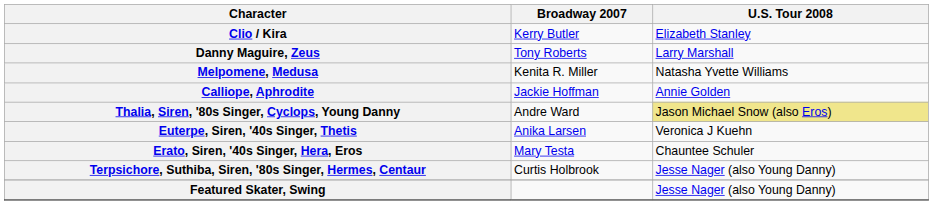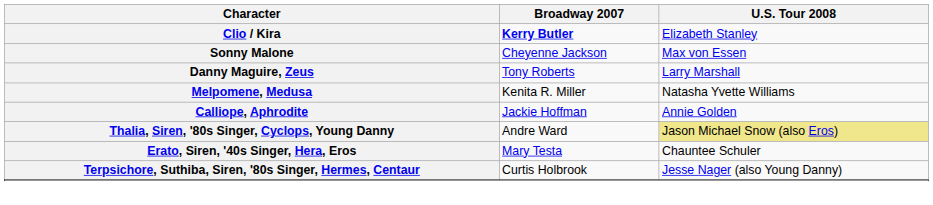Clio / Kira | Broadway 2007: normal -> bold
+ row: Sonny Malone | Cheyenne Jackson | Max von Essen
- row: Euterpe, Siren, '40s Singer, Thetis | Anika Larsen | Veronica J Kuehn
- row: Featured Skater, Swing | Jesse Nager (also Young Danny)
